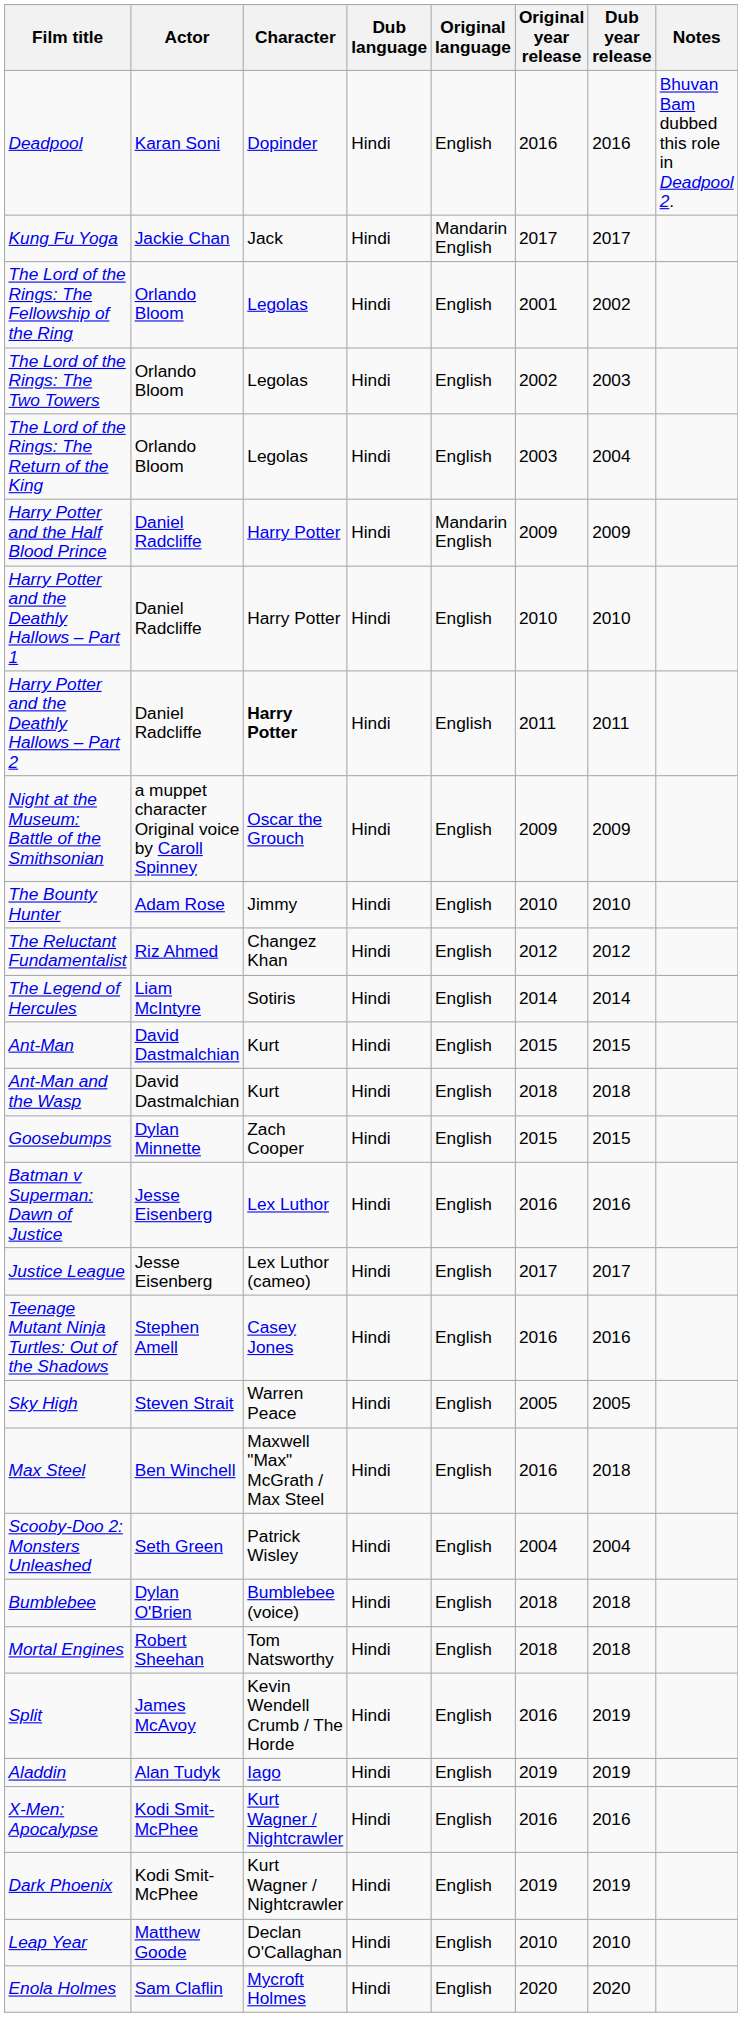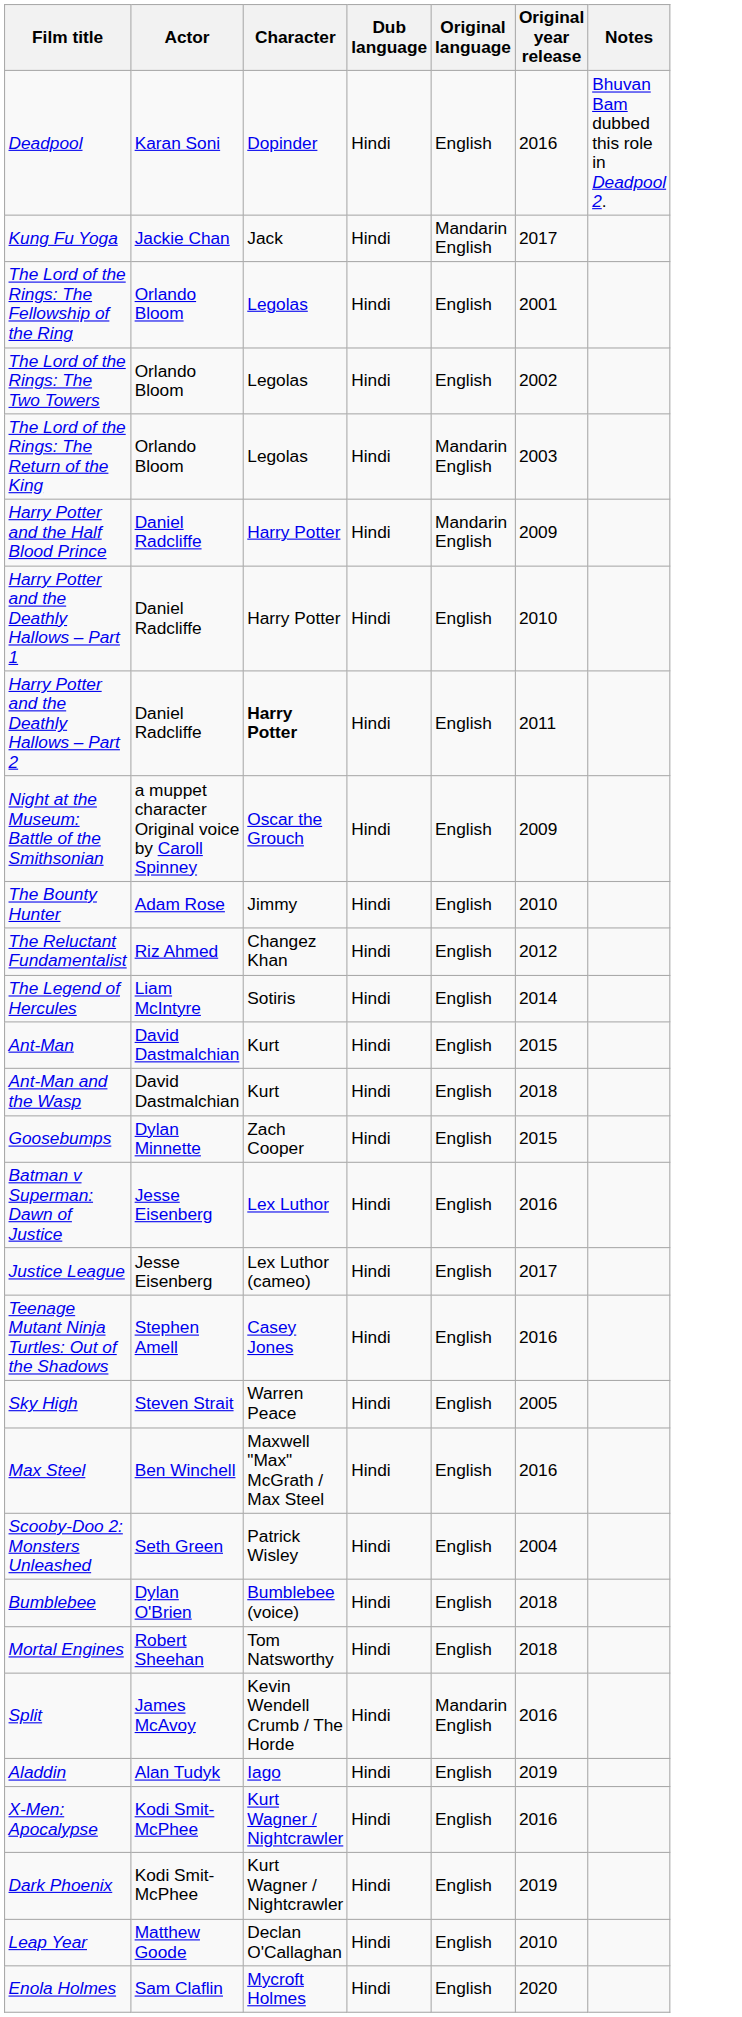- column: Dub year release | 2016 | 2017 | 2002 | 2003 | 2004 | 2009 | 2010 | 2011 | 2009 | 2010 | 2012 | 2014 | 2015 | 2018 | 2015 | 2016 | 2017 | 2016 | 2005 | 2018 | 2004 | 2018 | 2018 | 2019 | 2019 | 2016 | 2019 | 2010 | 2020
The Lord of the Rings: The Return of the King | Original language: English -> Mandarin English
Split | Original language: English -> Mandarin English
